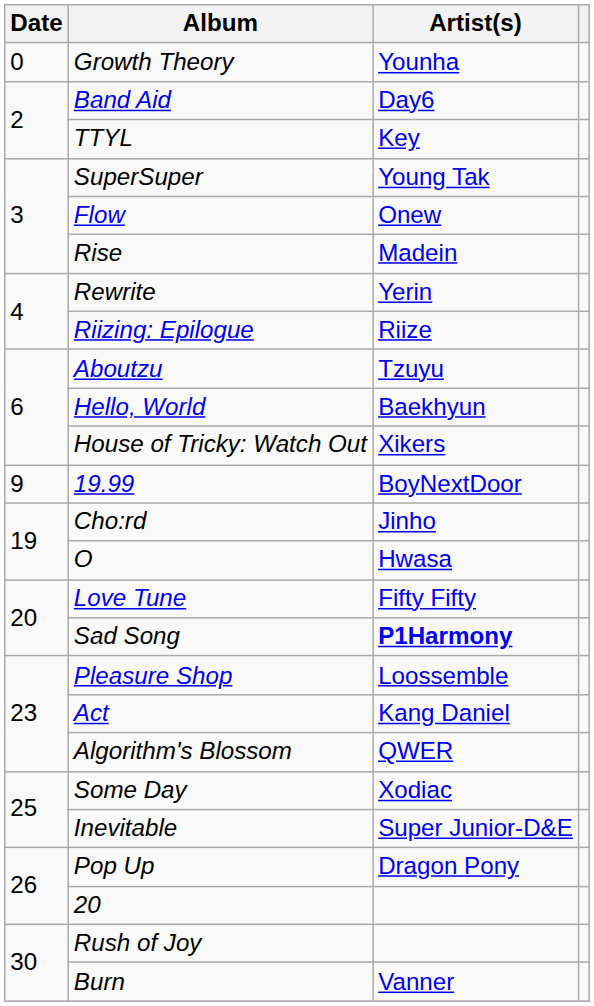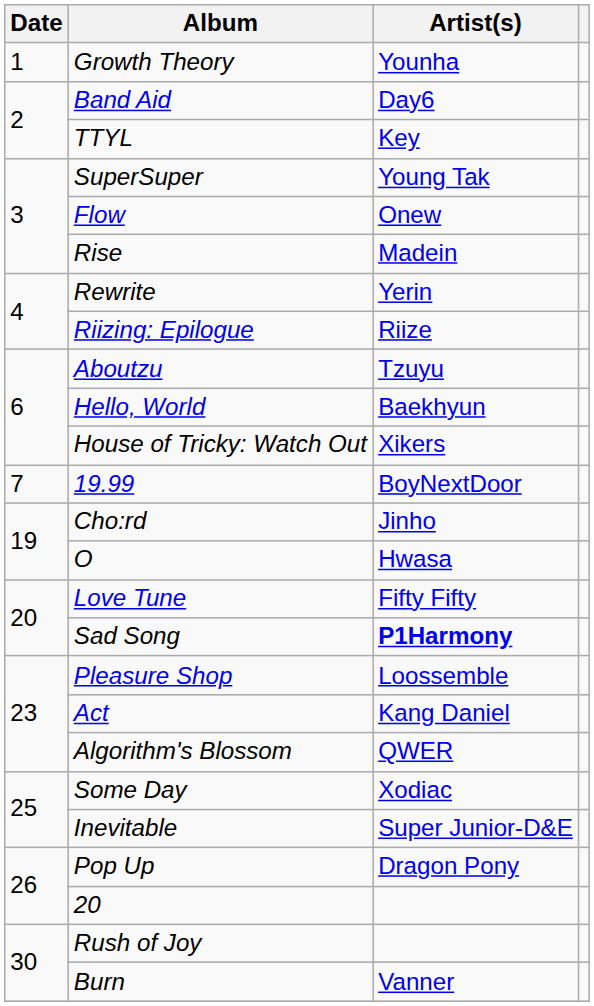Growth Theory | Date: 0 -> 1
19.99 | Date: 9 -> 7
